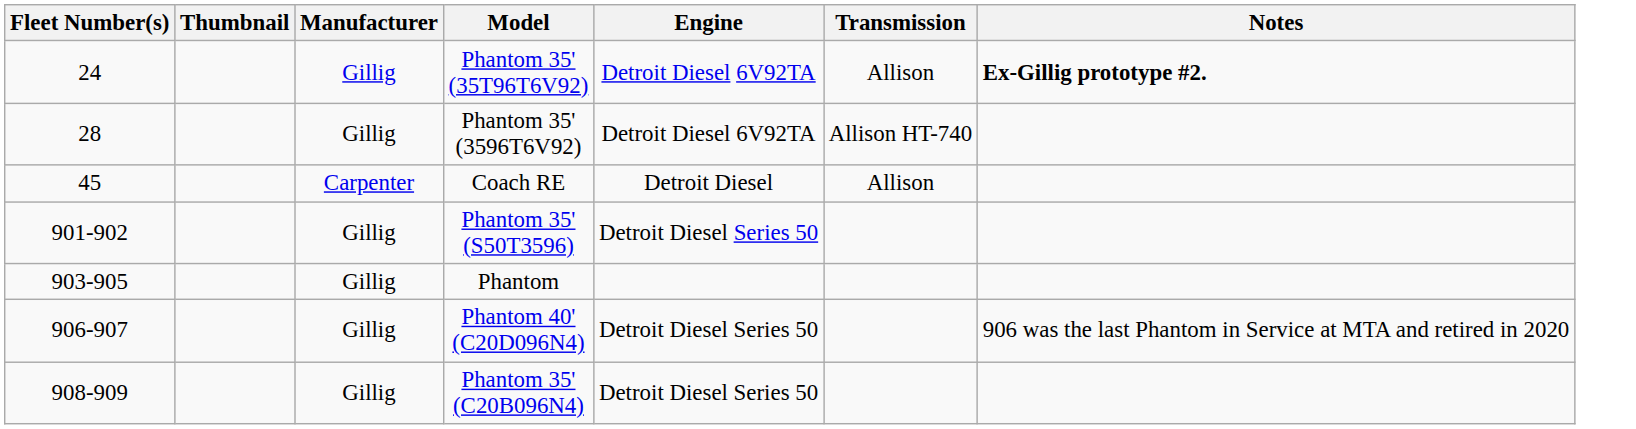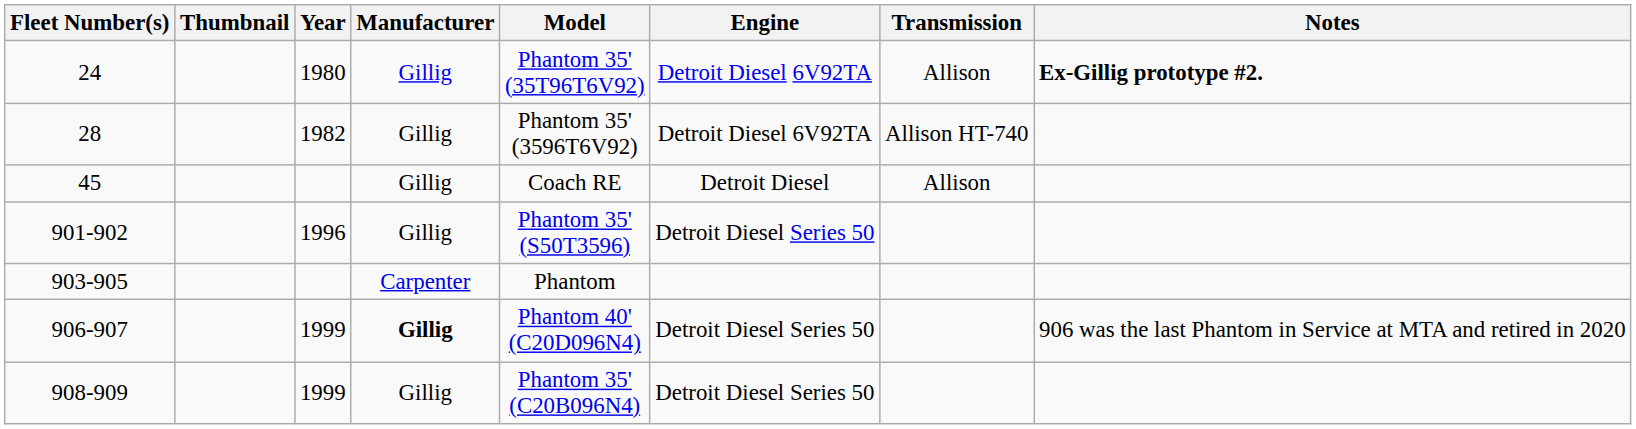+ column: Year | 1980 | 1982 | 1996 | 1999 | 1999
45 | Manufacturer: Carpenter -> Gillig
903-905 | Manufacturer: Gillig -> Carpenter
906-907 | Manufacturer: normal -> bold
